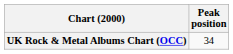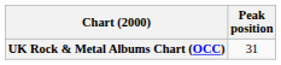UK Rock & Metal Albums Chart (OCC) | Peak position: 34 -> 31
